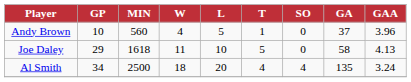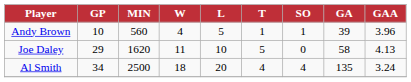Andy Brown | SO: 0 -> 1
Andy Brown | GA: 37 -> 39
Joe Daley | MIN: 1618 -> 1620
